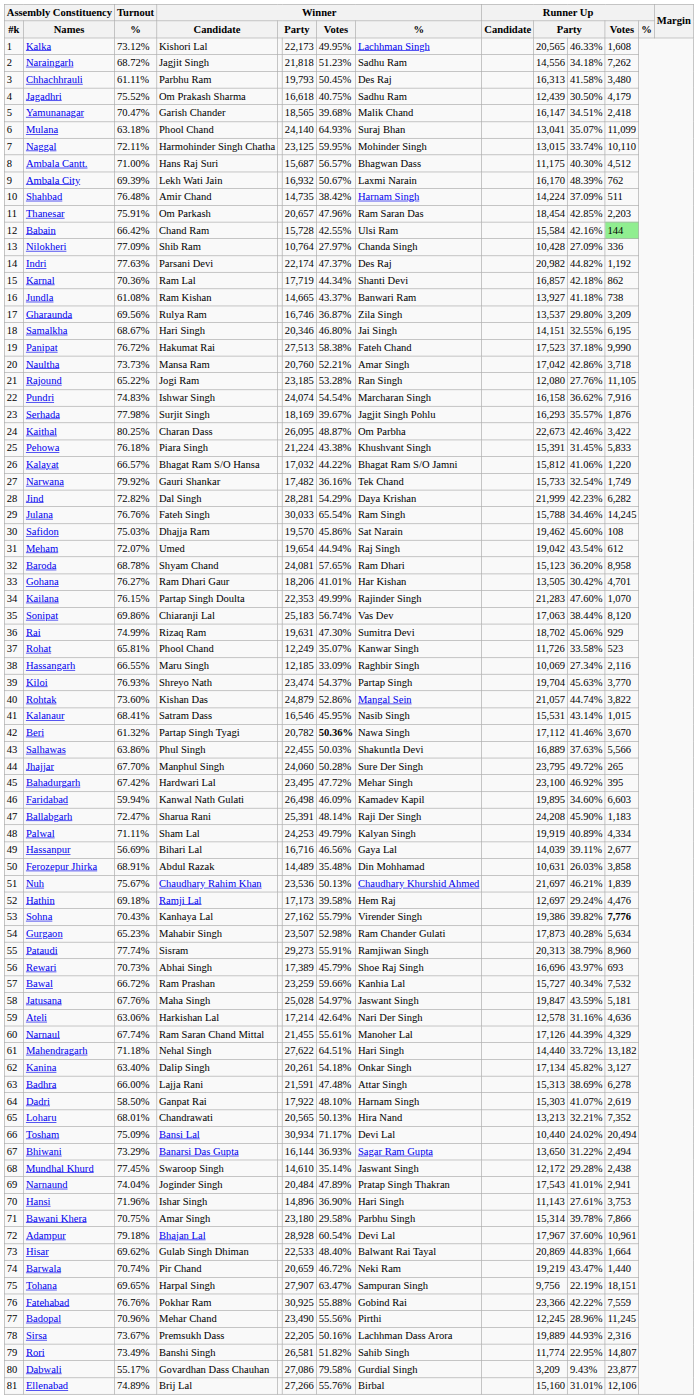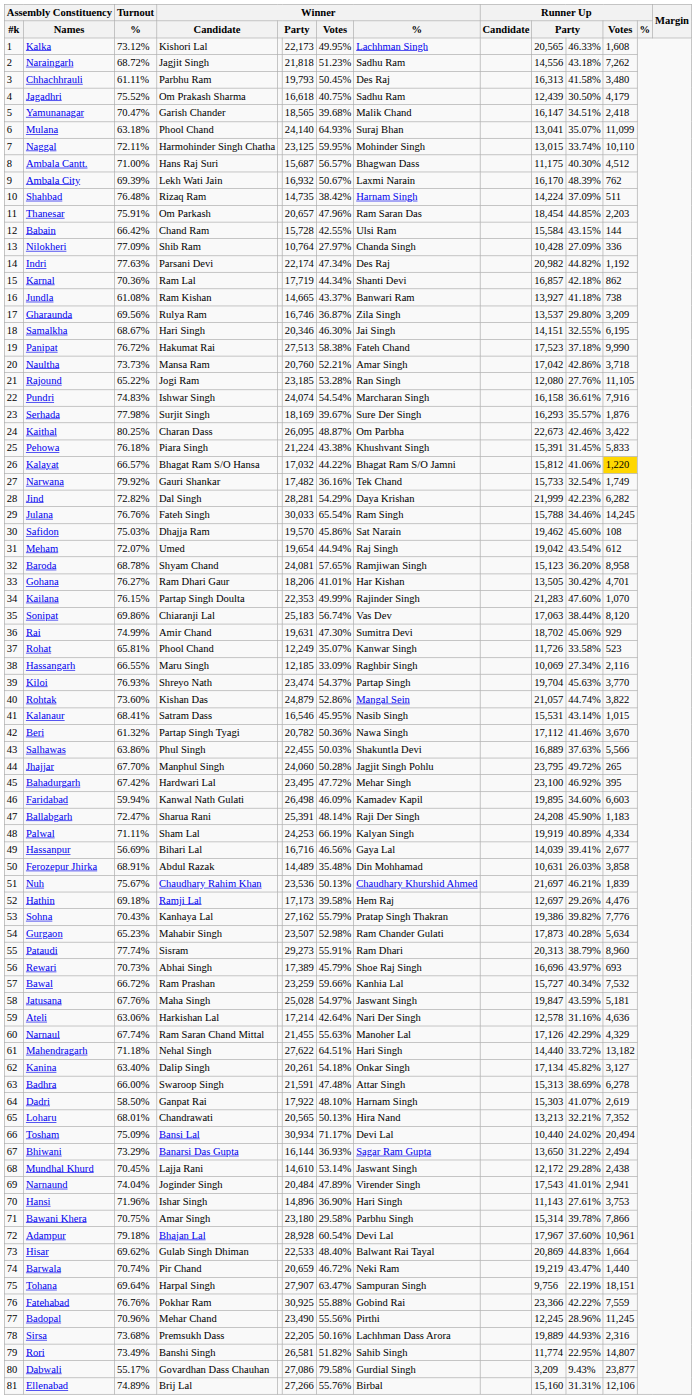Naraingarh | column 11: 34.18% -> 43.18%
Shahbad | Winner / Candidate: Amir Chand -> Rizaq Ram
Thanesar | column 11: 42.85% -> 44.85%
Babain | column 11: 42.16% -> 43.15%
Babain | Runner Up / Votes: lightgreen background -> no background
Indri | Winner / Votes: 47.37% -> 47.34%
Samalkha | Winner / Votes: 46.80% -> 46.30%
Pundri | column 11: 36.62% -> 36.61%
Serhada | Winner / %: Jagjit Singh Pohlu -> Sure Der Singh
Kalayat | Runner Up / Votes: no background -> gold background
Baroda | Winner / %: Ram Dhari -> Ramjiwan Singh
Rai | Winner / Candidate: Rizaq Ram -> Amir Chand
Beri | Winner / Votes: bold -> normal
Jhajjar | Winner / %: Sure Der Singh -> Jagjit Singh Pohlu
Palwal | Winner / Votes: 49.79% -> 66.19%
Hassanpur | column 11: 39.11% -> 39.41%
Hathin | column 11: 29.24% -> 29.26%
Sohna | Winner / %: Virender Singh -> Pratap Singh Thakran
Sohna | Runner Up / Votes: bold -> normal
Pataudi | Winner / %: Ramjiwan Singh -> Ram Dhari
Narnaul | Winner / Votes: 55.61% -> 55.63%
Narnaul | column 11: 44.39% -> 42.29%
Badhra | Winner / Candidate: Lajja Rani -> Swaroop Singh
Mundhal Khurd | Turnout / %: 77.45% -> 70.45%
Mundhal Khurd | Winner / Candidate: Swaroop Singh -> Lajja Rani
Mundhal Khurd | Winner / Votes: 35.14% -> 53.14%
Narnaund | Winner / %: Pratap Singh Thakran -> Virender Singh
Tohana | Turnout / %: 69.65% -> 69.64%
Sirsa | Turnout / %: 73.67% -> 73.68%
Ellenabad | column 11: 31.01% -> 31.31%
